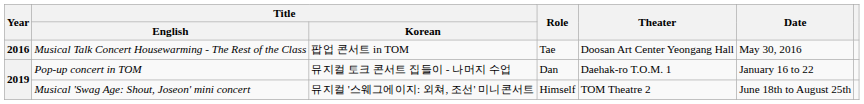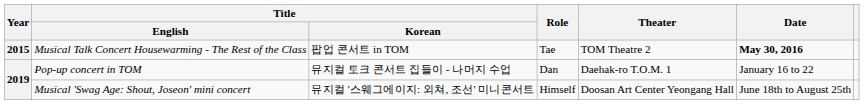Musical Talk Concert Housewarming - The Rest of the Class | Year: 2016 -> 2015
Musical Talk Concert Housewarming - The Rest of the Class | Theater: Doosan Art Center Yeongang Hall -> TOM Theatre 2
Musical Talk Concert Housewarming - The Rest of the Class | Date: normal -> bold
Musical 'Swag Age: Shout, Joseon' mini concert | Theater: TOM Theatre 2 -> Doosan Art Center Yeongang Hall
